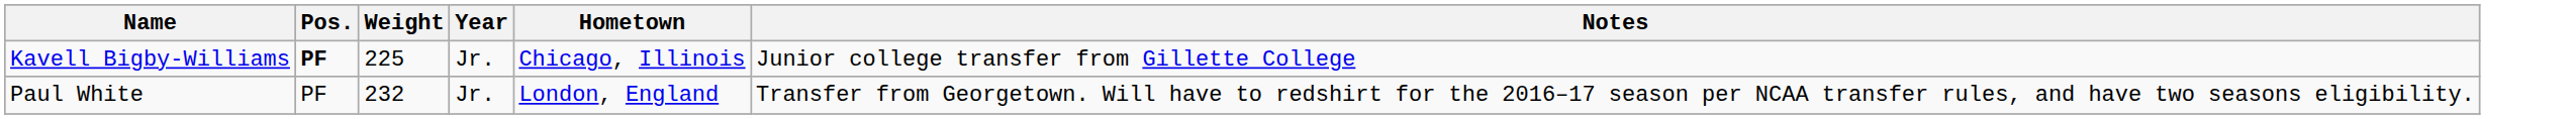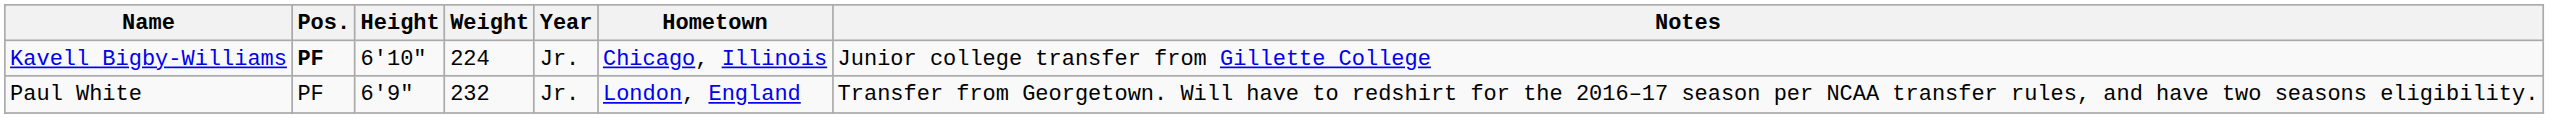+ column: Height | 6'10" | 6'9"
Kavell Bigby-Williams | Weight: 225 -> 224
